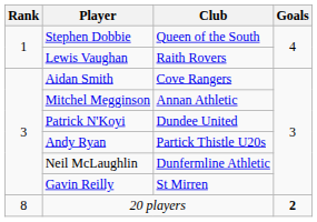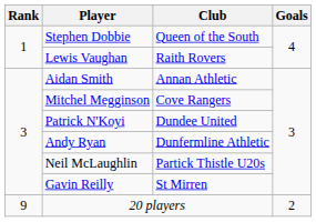Aidan Smith | Club: Cove Rangers -> Annan Athletic
Mitchel Megginson | Club: Annan Athletic -> Cove Rangers
Andy Ryan | Club: Partick Thistle U20s -> Dunfermline Athletic
Neil McLaughlin | Club: Dunfermline Athletic -> Partick Thistle U20s
20 players | Rank: 8 -> 9
20 players | Goals: bold -> normal
